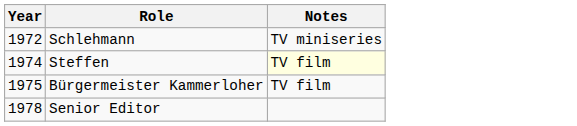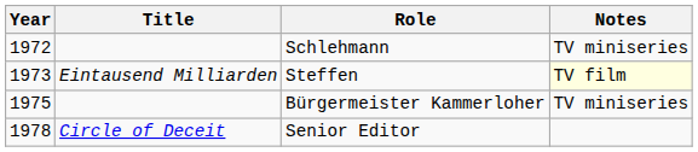+ column: Title | Eintausend Milliarden | Circle of Deceit
Steffen | Year: 1974 -> 1973
Bürgermeister Kammerloher | Notes: TV film -> TV miniseries
